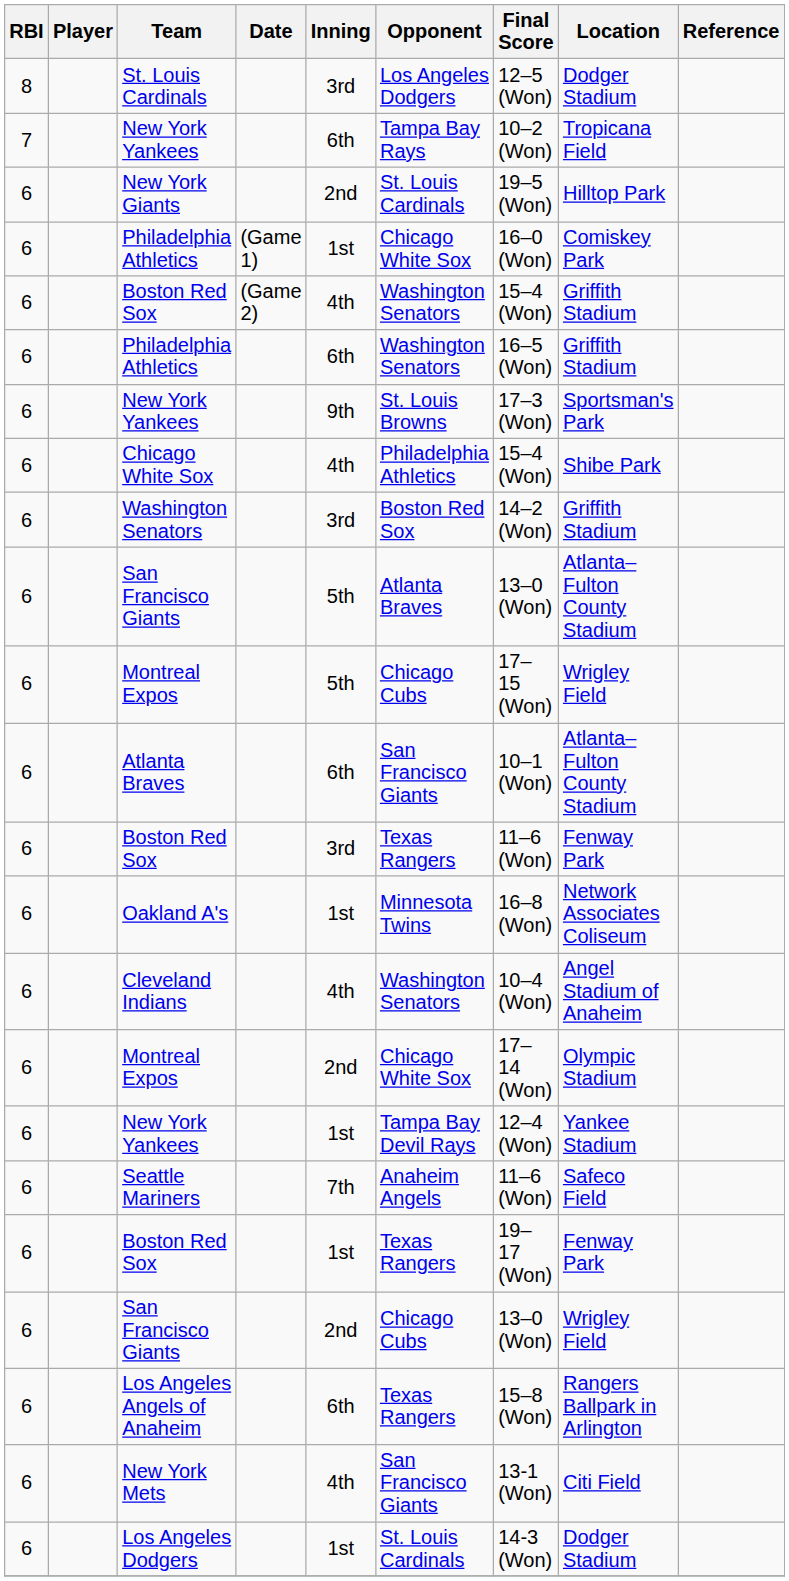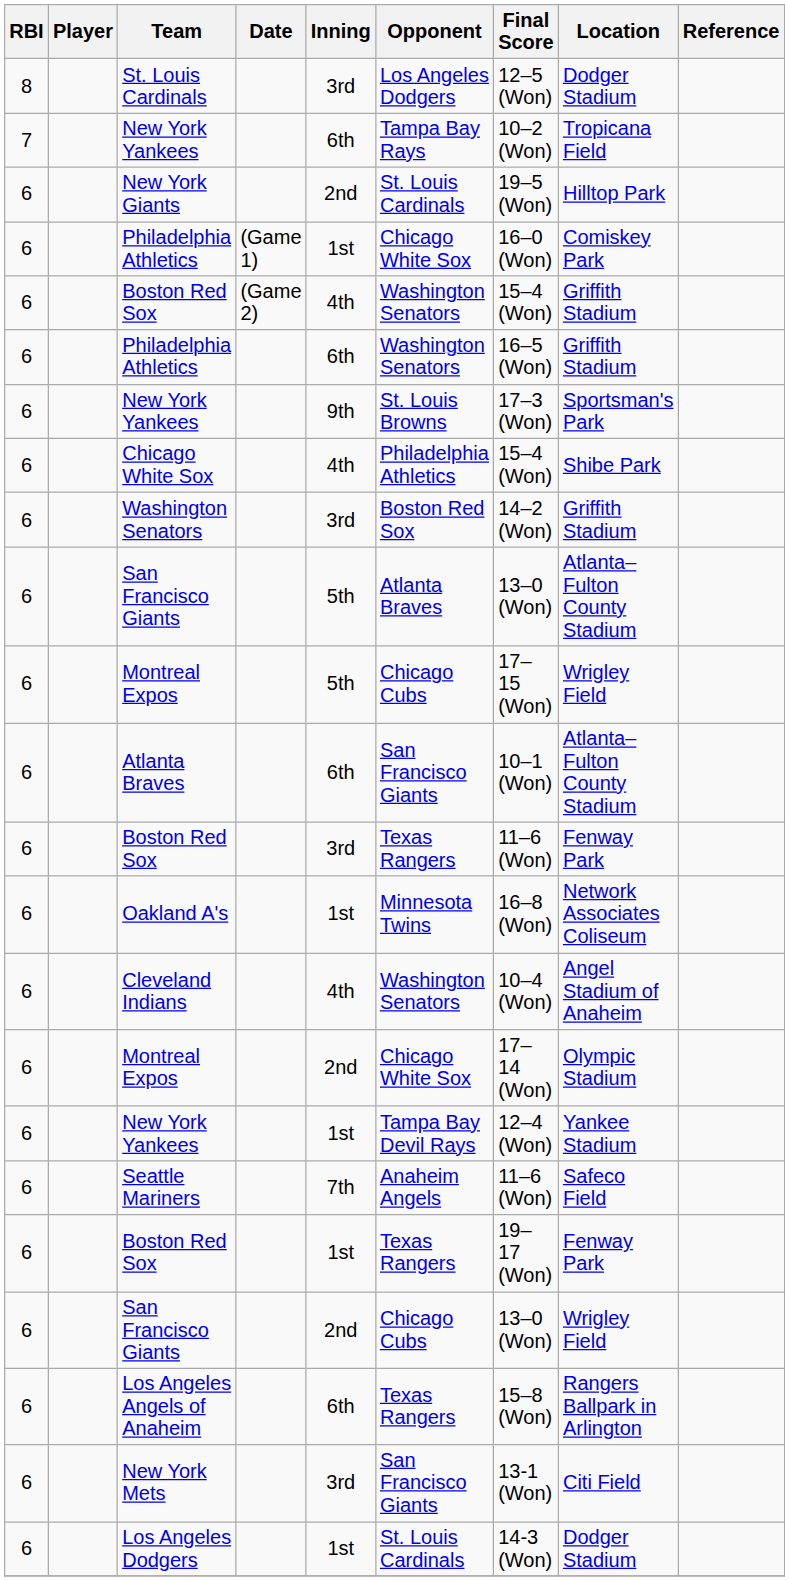New York Mets | Inning: 4th -> 3rd
